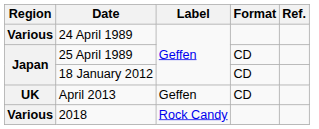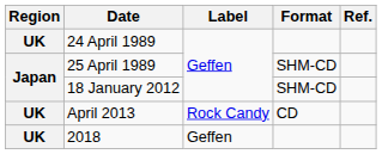24 April 1989 | Region: Various -> UK
25 April 1989 | Format: CD -> SHM-CD
18 January 2012 | Format: CD -> SHM-CD
April 2013 | Label: Geffen -> Rock Candy
2018 | Region: Various -> UK
2018 | Label: Rock Candy -> Geffen
